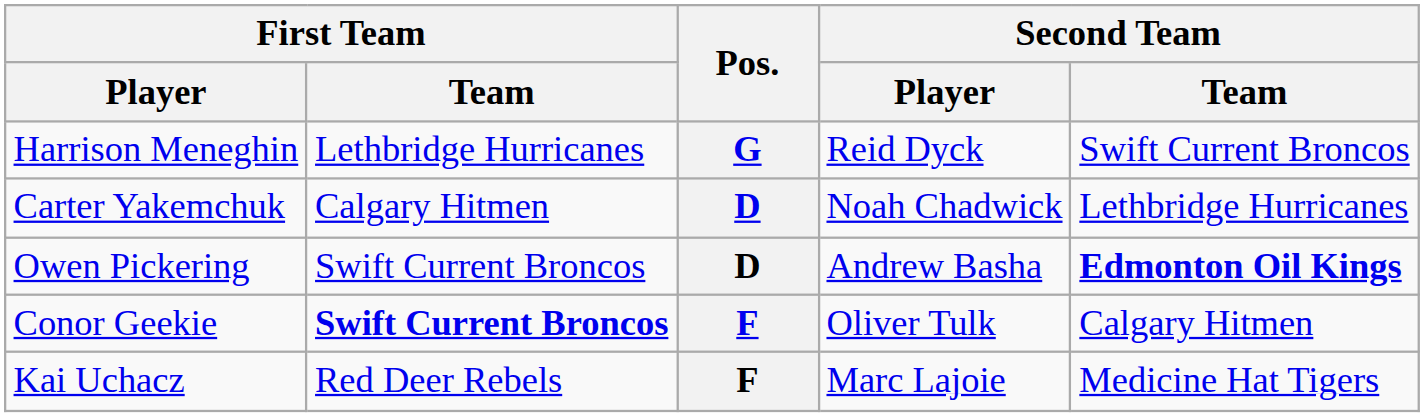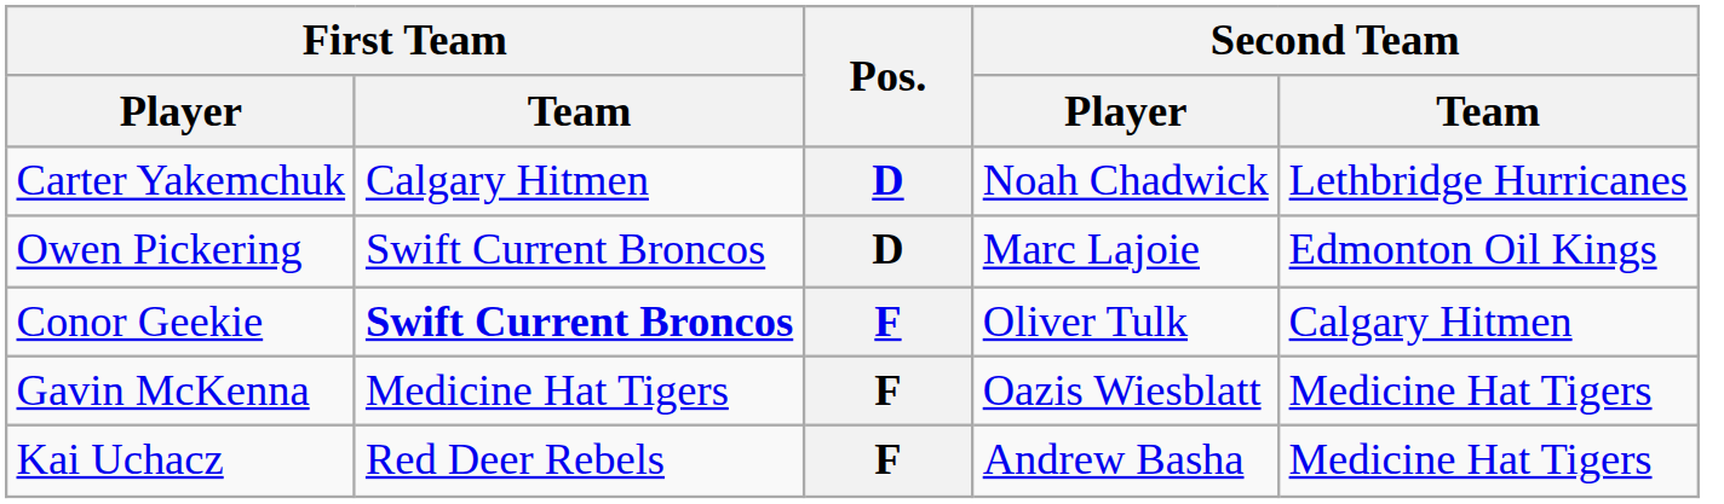- row: Harrison Meneghin | Lethbridge Hurricanes | G | Reid Dyck | Swift Current Broncos
Owen Pickering | Second Team / Player: Andrew Basha -> Marc Lajoie
Owen Pickering | Second Team / Team: bold -> normal
+ row: Gavin McKenna | Medicine Hat Tigers | F | Oazis Wiesblatt | Medicine Hat Tigers
Kai Uchacz | Second Team / Player: Marc Lajoie -> Andrew Basha
